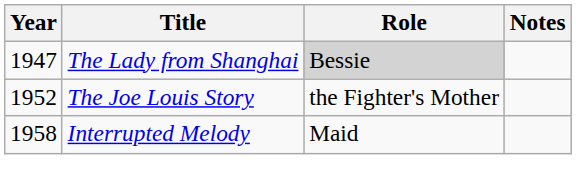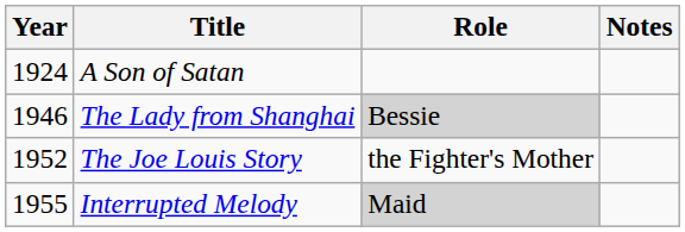+ row: 1924 | A Son of Satan
The Lady from Shanghai | Year: 1947 -> 1946
Interrupted Melody | Year: 1958 -> 1955
Interrupted Melody | Role: no background -> lightgrey background
